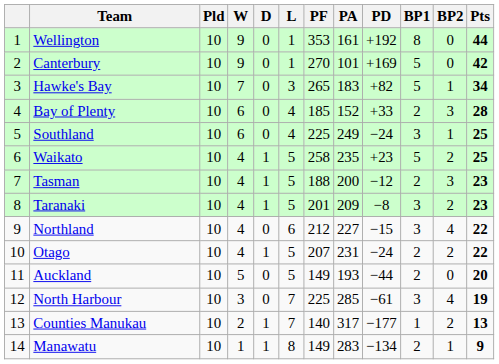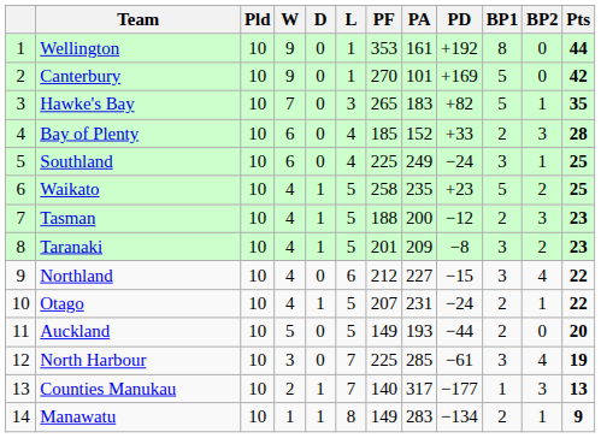Hawke's Bay | Pts: 34 -> 35
Otago | BP2: 2 -> 1
Counties Manukau | BP2: 2 -> 3
